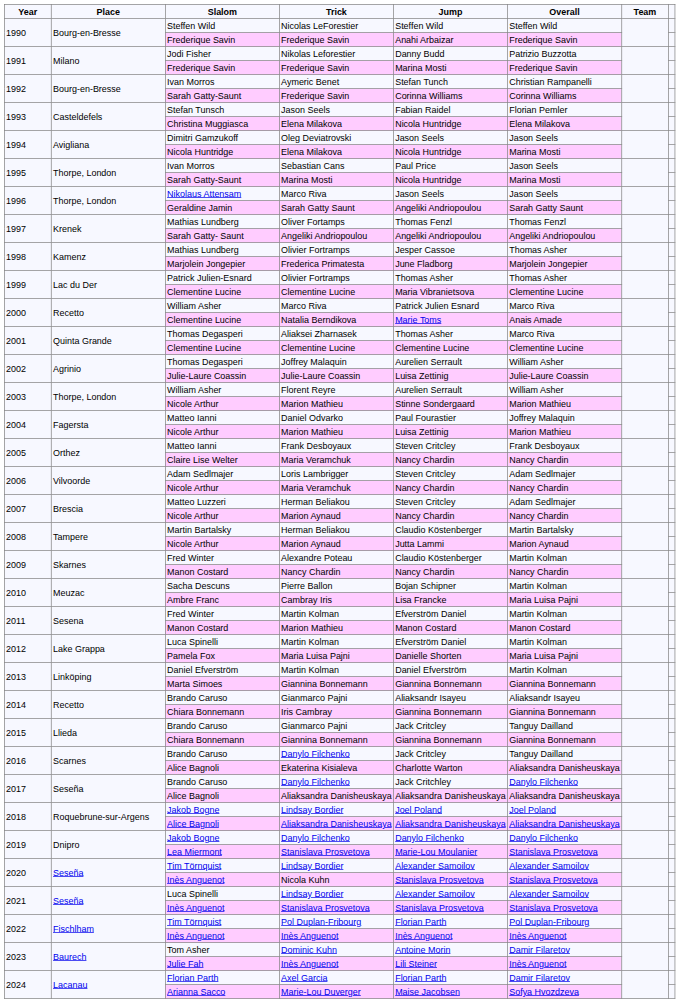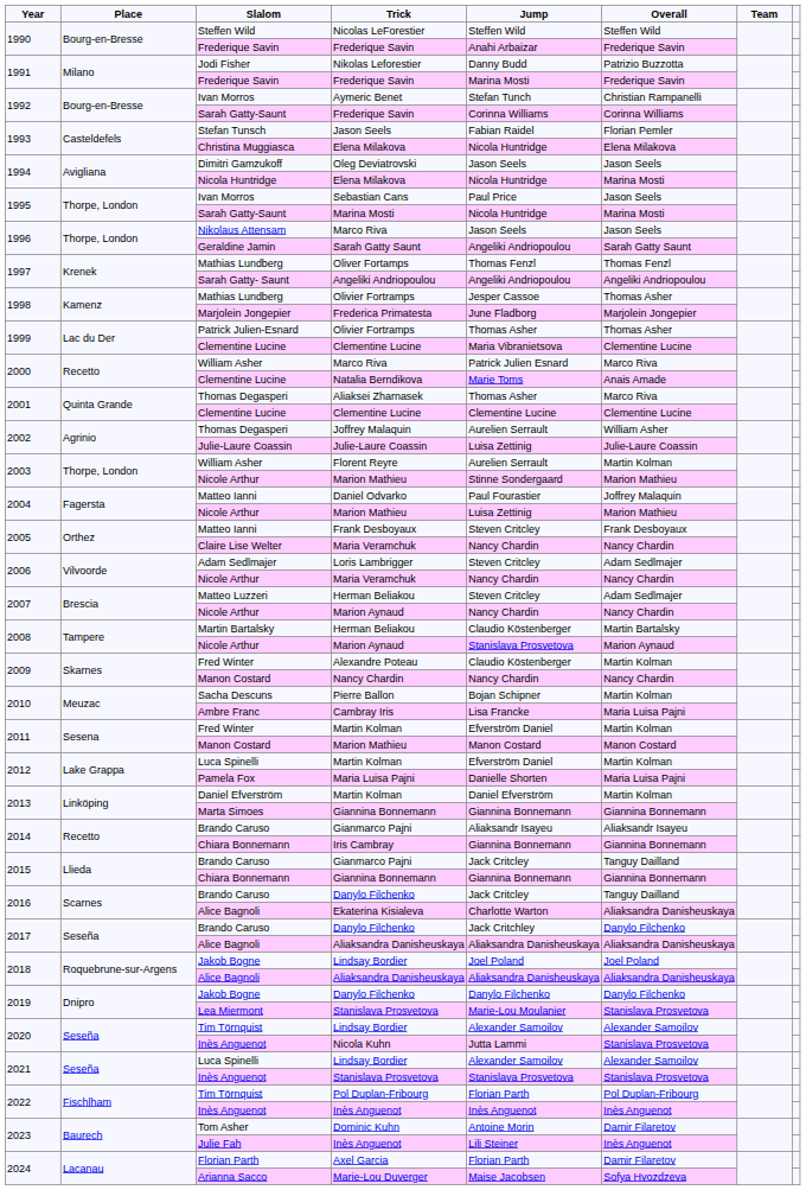Florent Reyre | Overall: William Asher -> Martin Kolman
2008 / Marion Aynaud | Jump: Jutta Lammi -> Stanislava Prosvetova
Nicola Kuhn | Jump: Stanislava Prosvetova -> Jutta Lammi
